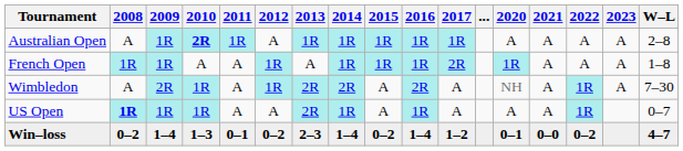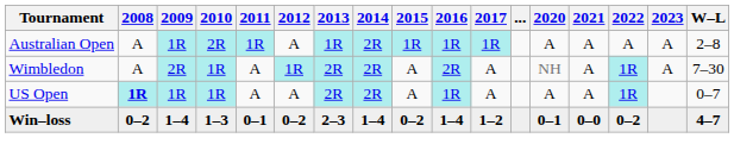Australian Open | 2010: bold -> normal
Australian Open | 2014: 1R -> 2R
- row: French Open | 1R | 1R | A | A | 1R | A | 1R | 1R | 1R | 2R | 1R | A | A | A | 1–8
US Open | 2014: 1R -> 2R
